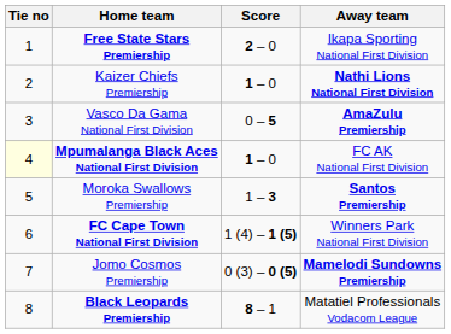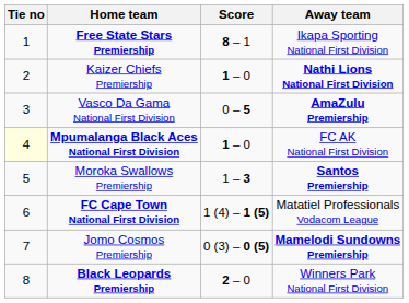Free State Stars Premiership | Score: 2 – 0 -> 8 – 1
FC Cape Town National First Division | Away team: Winners Park National First Division -> Matatiel Professionals Vodacom League
Black Leopards Premiership | Score: 8 – 1 -> 2 – 0
Black Leopards Premiership | Away team: Matatiel Professionals Vodacom League -> Winners Park National First Division
